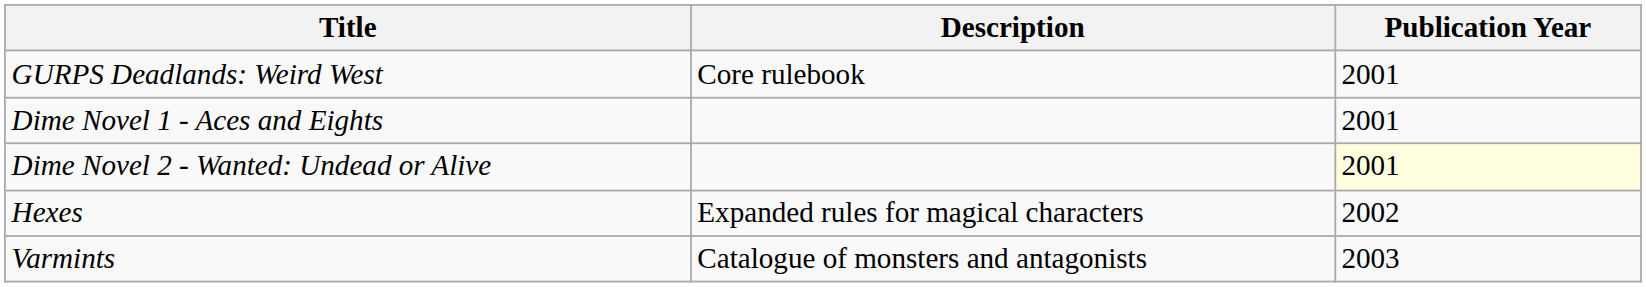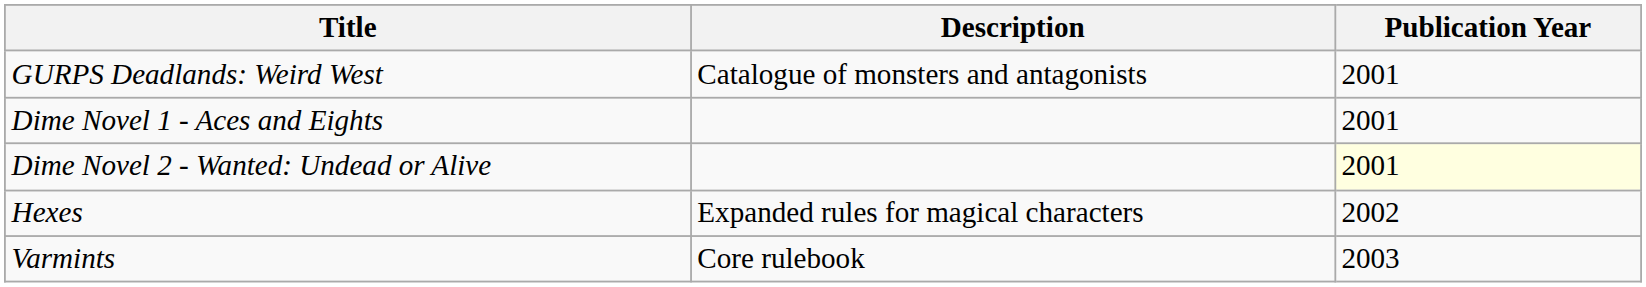GURPS Deadlands: Weird West | Description: Core rulebook -> Catalogue of monsters and antagonists
Varmints | Description: Catalogue of monsters and antagonists -> Core rulebook
